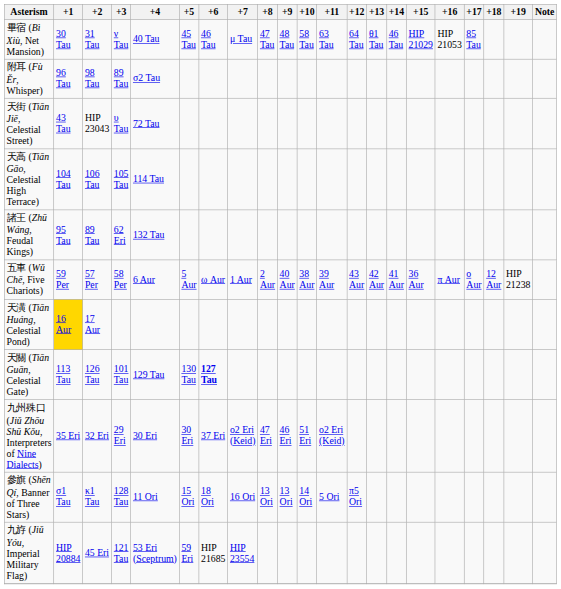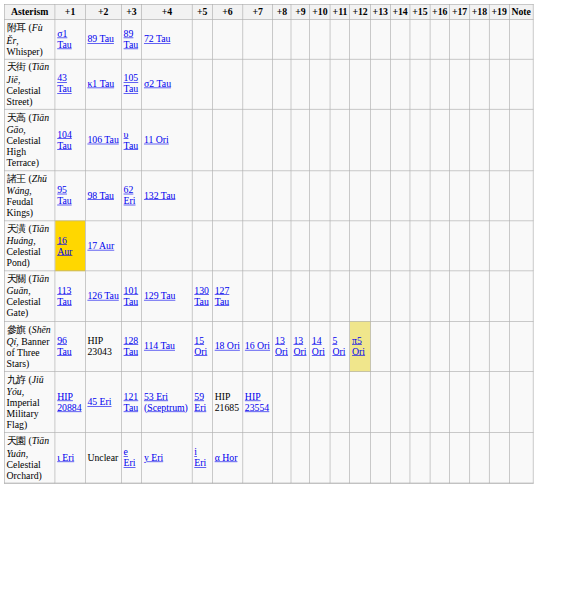- row: 畢宿 (Bì Xiù, Net Mansion) | 30 Tau | 31 Tau | ν Tau | 40 Tau | 45 Tau | 46 Tau | μ Tau | 47 Tau | 48 Tau | 58 Tau | 63 Tau | 64 Tau | θ1 Tau | 46 Tau | HIP 21029 | HIP 21053 | 85 Tau
附耳 (Fù Ěr, Whisper) | +1: 96 Tau -> σ1 Tau
附耳 (Fù Ěr, Whisper) | +2: 98 Tau -> 89 Tau
附耳 (Fù Ěr, Whisper) | +4: σ2 Tau -> 72 Tau
天街 (Tiān Jiē, Celestial Street) | +2: HIP 23043 -> κ1 Tau
天街 (Tiān Jiē, Celestial Street) | +3: υ Tau -> 105 Tau
天街 (Tiān Jiē, Celestial Street) | +4: 72 Tau -> σ2 Tau
天高 (Tiān Gāo, Celestial High Terrace) | +3: 105 Tau -> υ Tau
天高 (Tiān Gāo, Celestial High Terrace) | +4: 114 Tau -> 11 Ori
諸王 (Zhū Wáng, Feudal Kings) | +2: 89 Tau -> 98 Tau
- row: 五車 (Wǔ Chē, Five Chariots) | 59 Per | 57 Per | 58 Per | 6 Aur | 5 Aur | ω Aur | 1 Aur | 2 Aur | 40 Aur | 38 Aur | 39 Aur | 43 Aur | 42 Aur | 41 Aur | 36 Aur | π Aur | ο Aur | 12 Aur | HIP 21238
天關 (Tiān Guān, Celestial Gate) | +6: bold -> normal
- row: 九州殊口 (Jiǔ Zhōu Shū Kǒu, Interpreters of Nine Dialects) | 35 Eri | 32 Eri | 29 Eri | 30 Eri | 30 Eri | 37 Eri | ο2 Eri (Keid) | 47 Eri | 46 Eri | 51 Eri | ο2 Eri (Keid)
參旗 (Shēn Qí, Banner of Three Stars) | +1: σ1 Tau -> 96 Tau
參旗 (Shēn Qí, Banner of Three Stars) | +2: κ1 Tau -> HIP 23043
參旗 (Shēn Qí, Banner of Three Stars) | +4: 11 Ori -> 114 Tau
參旗 (Shēn Qí, Banner of Three Stars) | +12: no background -> khaki background
+ row: 天園 (Tiān Yuán, Celestial Orchard) | ι Eri | Unclear | e Eri | y Eri | i Eri | α Hor
